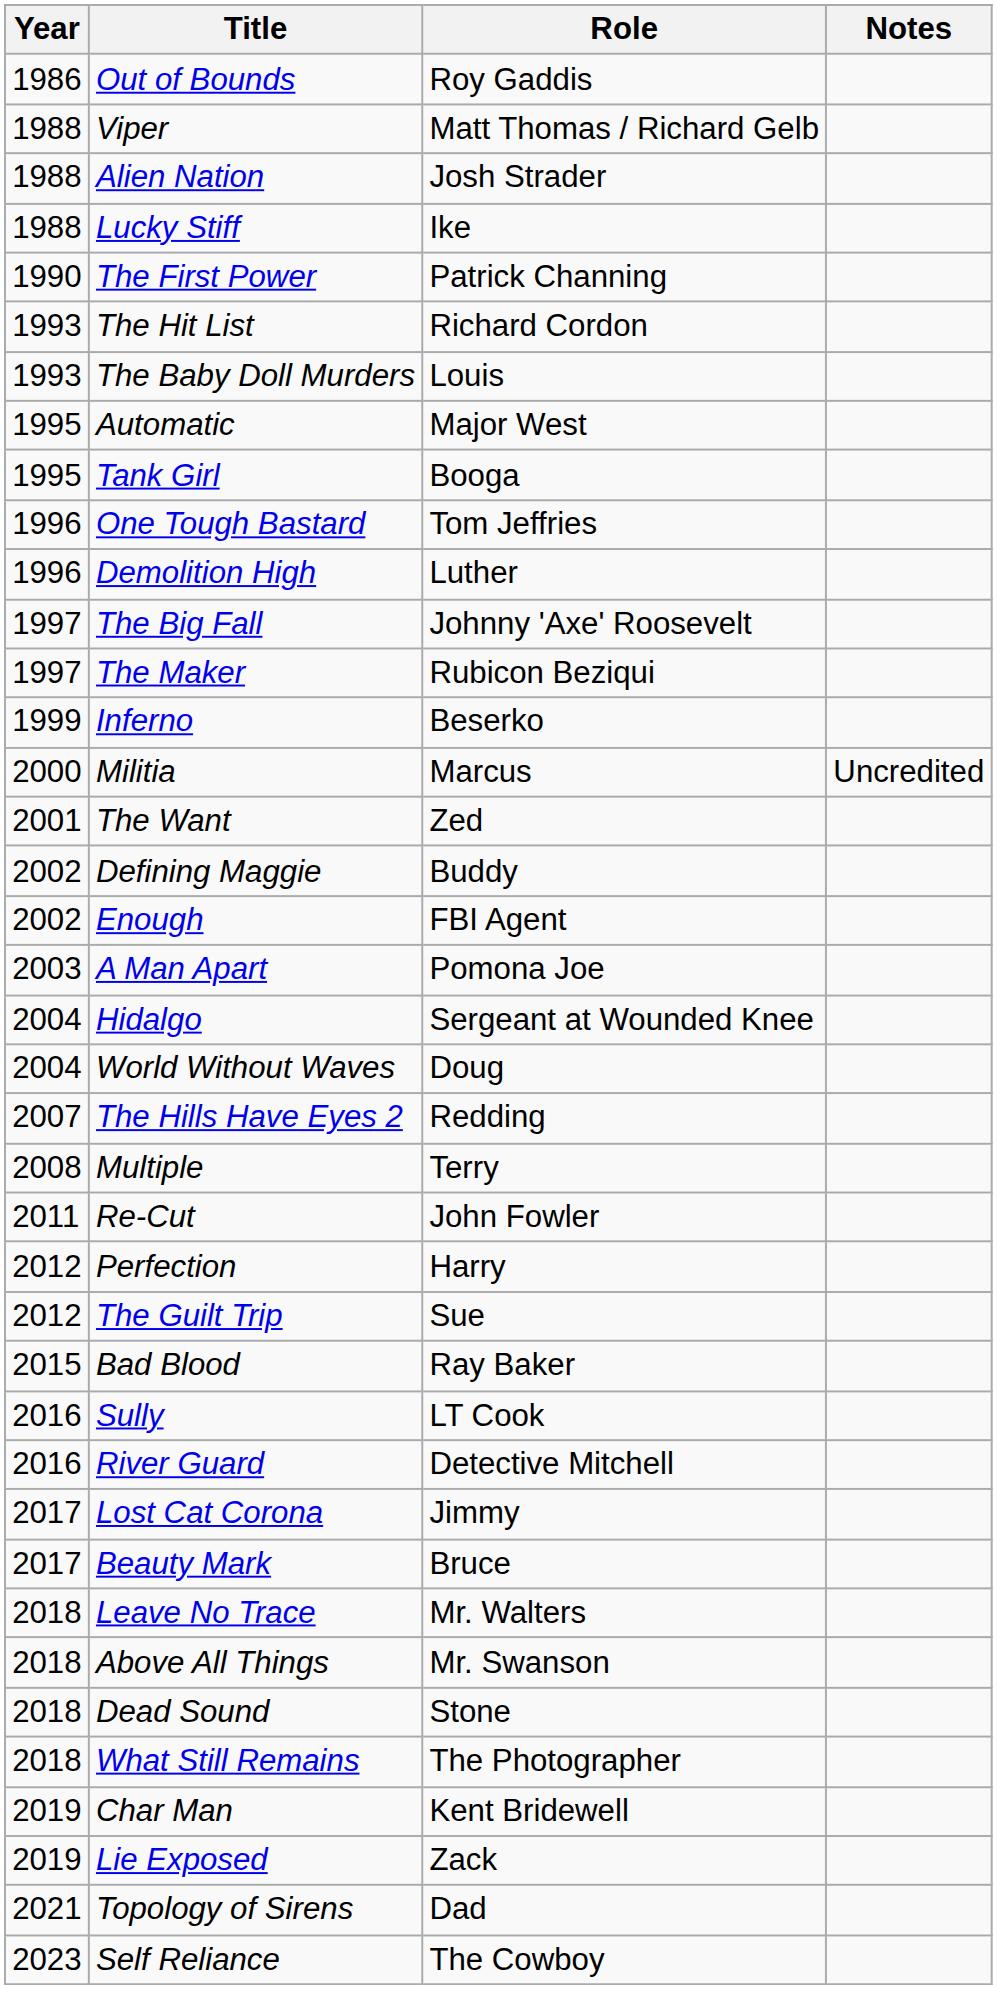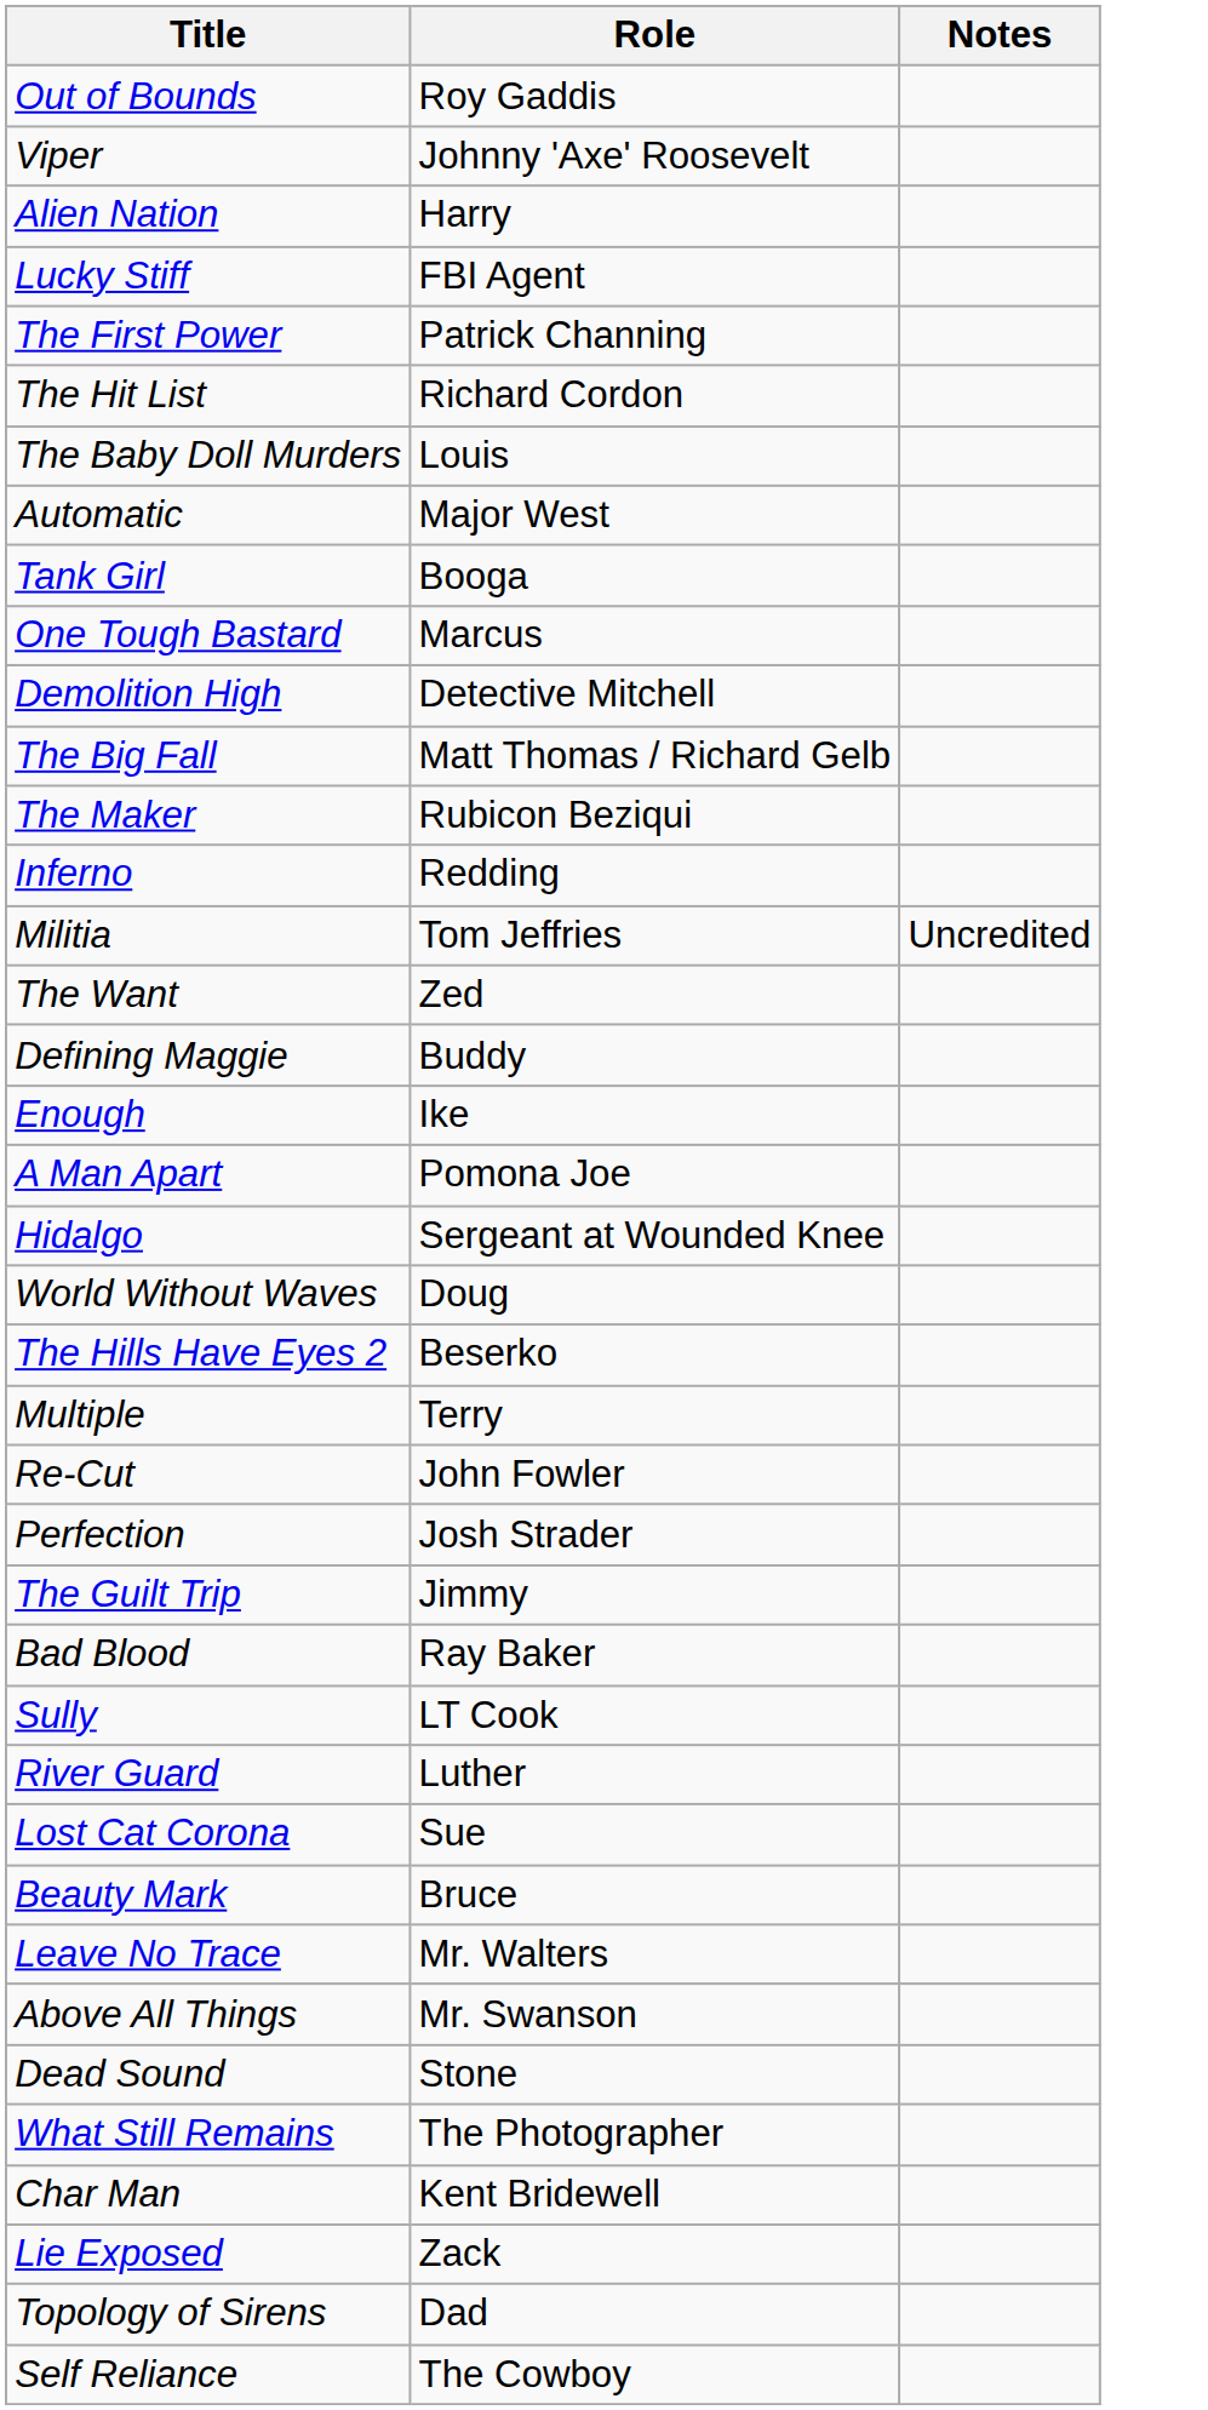- column: Year | 1986 | 1988 | 1988 | 1988 | 1990 | 1993 | 1993 | 1995 | 1995 | 1996 | 1996 | 1997 | 1997 | 1999 | 2000 | 2001 | 2002 | 2002 | 2003 | 2004 | 2004 | 2007 | 2008 | 2011 | 2012 | 2012 | 2015 | 2016 | 2016 | 2017 | 2017 | 2018 | 2018 | 2018 | 2018 | 2019 | 2019 | 2021 | 2023
Viper | Role: Matt Thomas / Richard Gelb -> Johnny 'Axe' Roosevelt
Alien Nation | Role: Josh Strader -> Harry
Lucky Stiff | Role: Ike -> FBI Agent
One Tough Bastard | Role: Tom Jeffries -> Marcus
Demolition High | Role: Luther -> Detective Mitchell
The Big Fall | Role: Johnny 'Axe' Roosevelt -> Matt Thomas / Richard Gelb
Inferno | Role: Beserko -> Redding
Militia | Role: Marcus -> Tom Jeffries
Enough | Role: FBI Agent -> Ike
The Hills Have Eyes 2 | Role: Redding -> Beserko
Perfection | Role: Harry -> Josh Strader
The Guilt Trip | Role: Sue -> Jimmy
River Guard | Role: Detective Mitchell -> Luther
Lost Cat Corona | Role: Jimmy -> Sue
